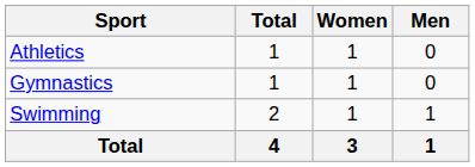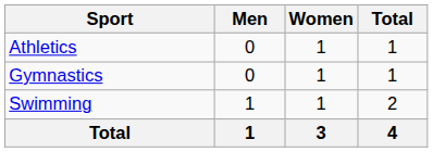columns swapped: Men <-> Total
